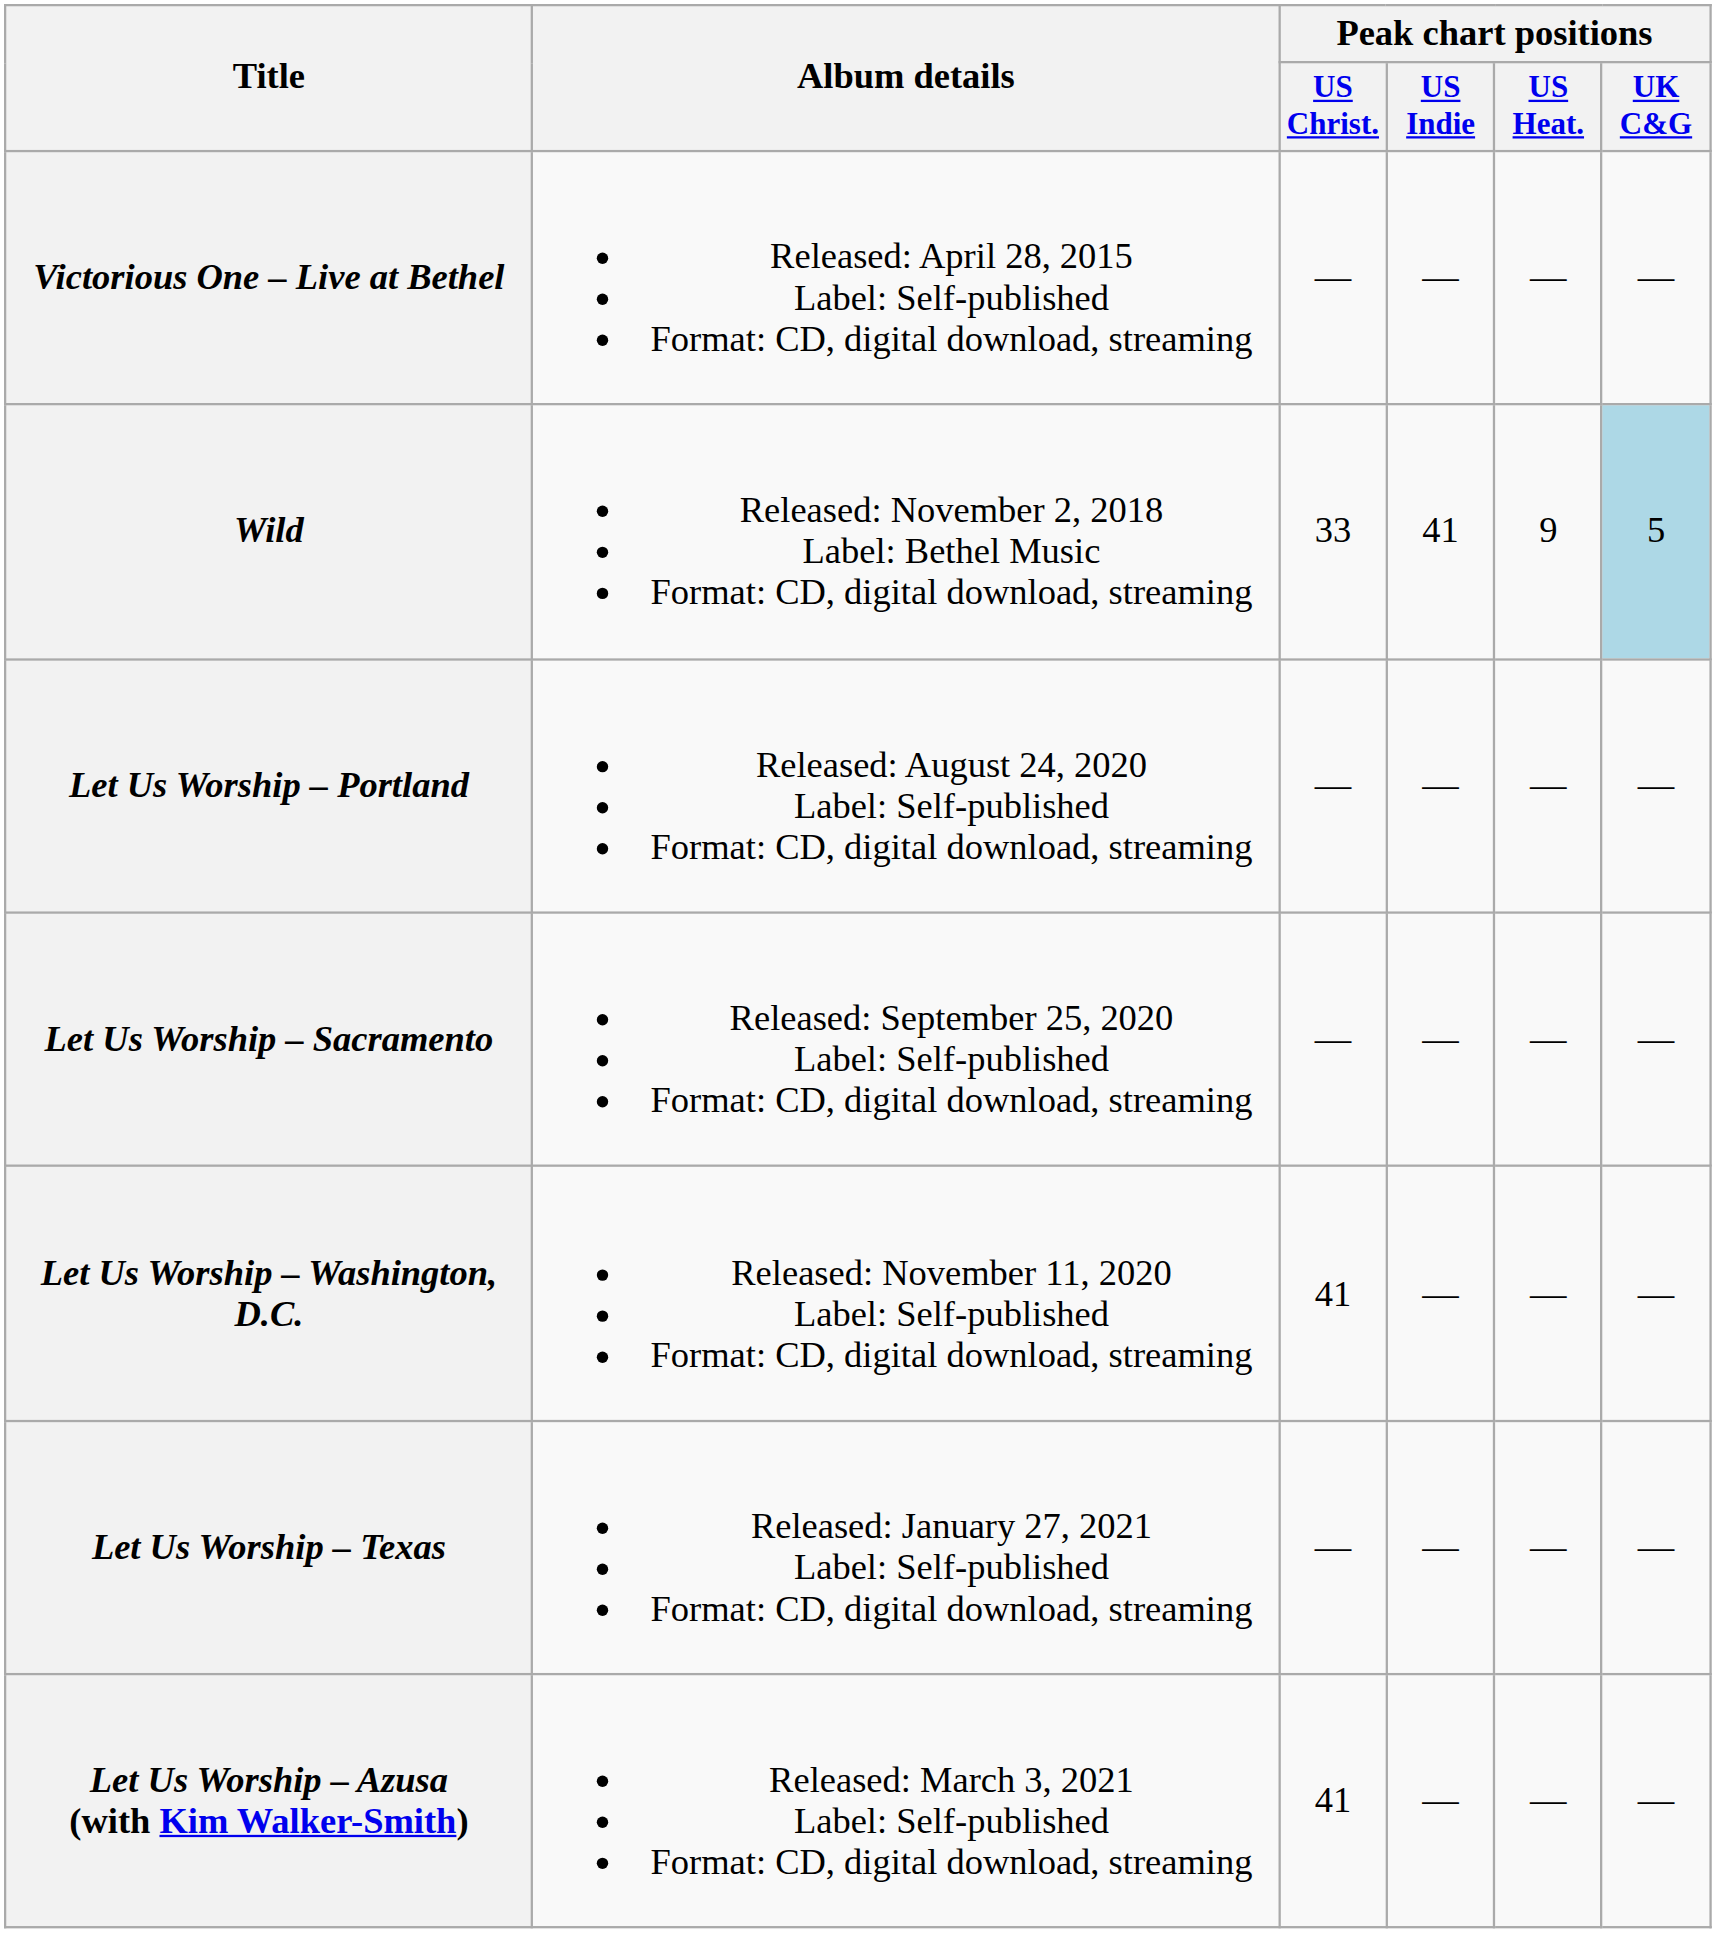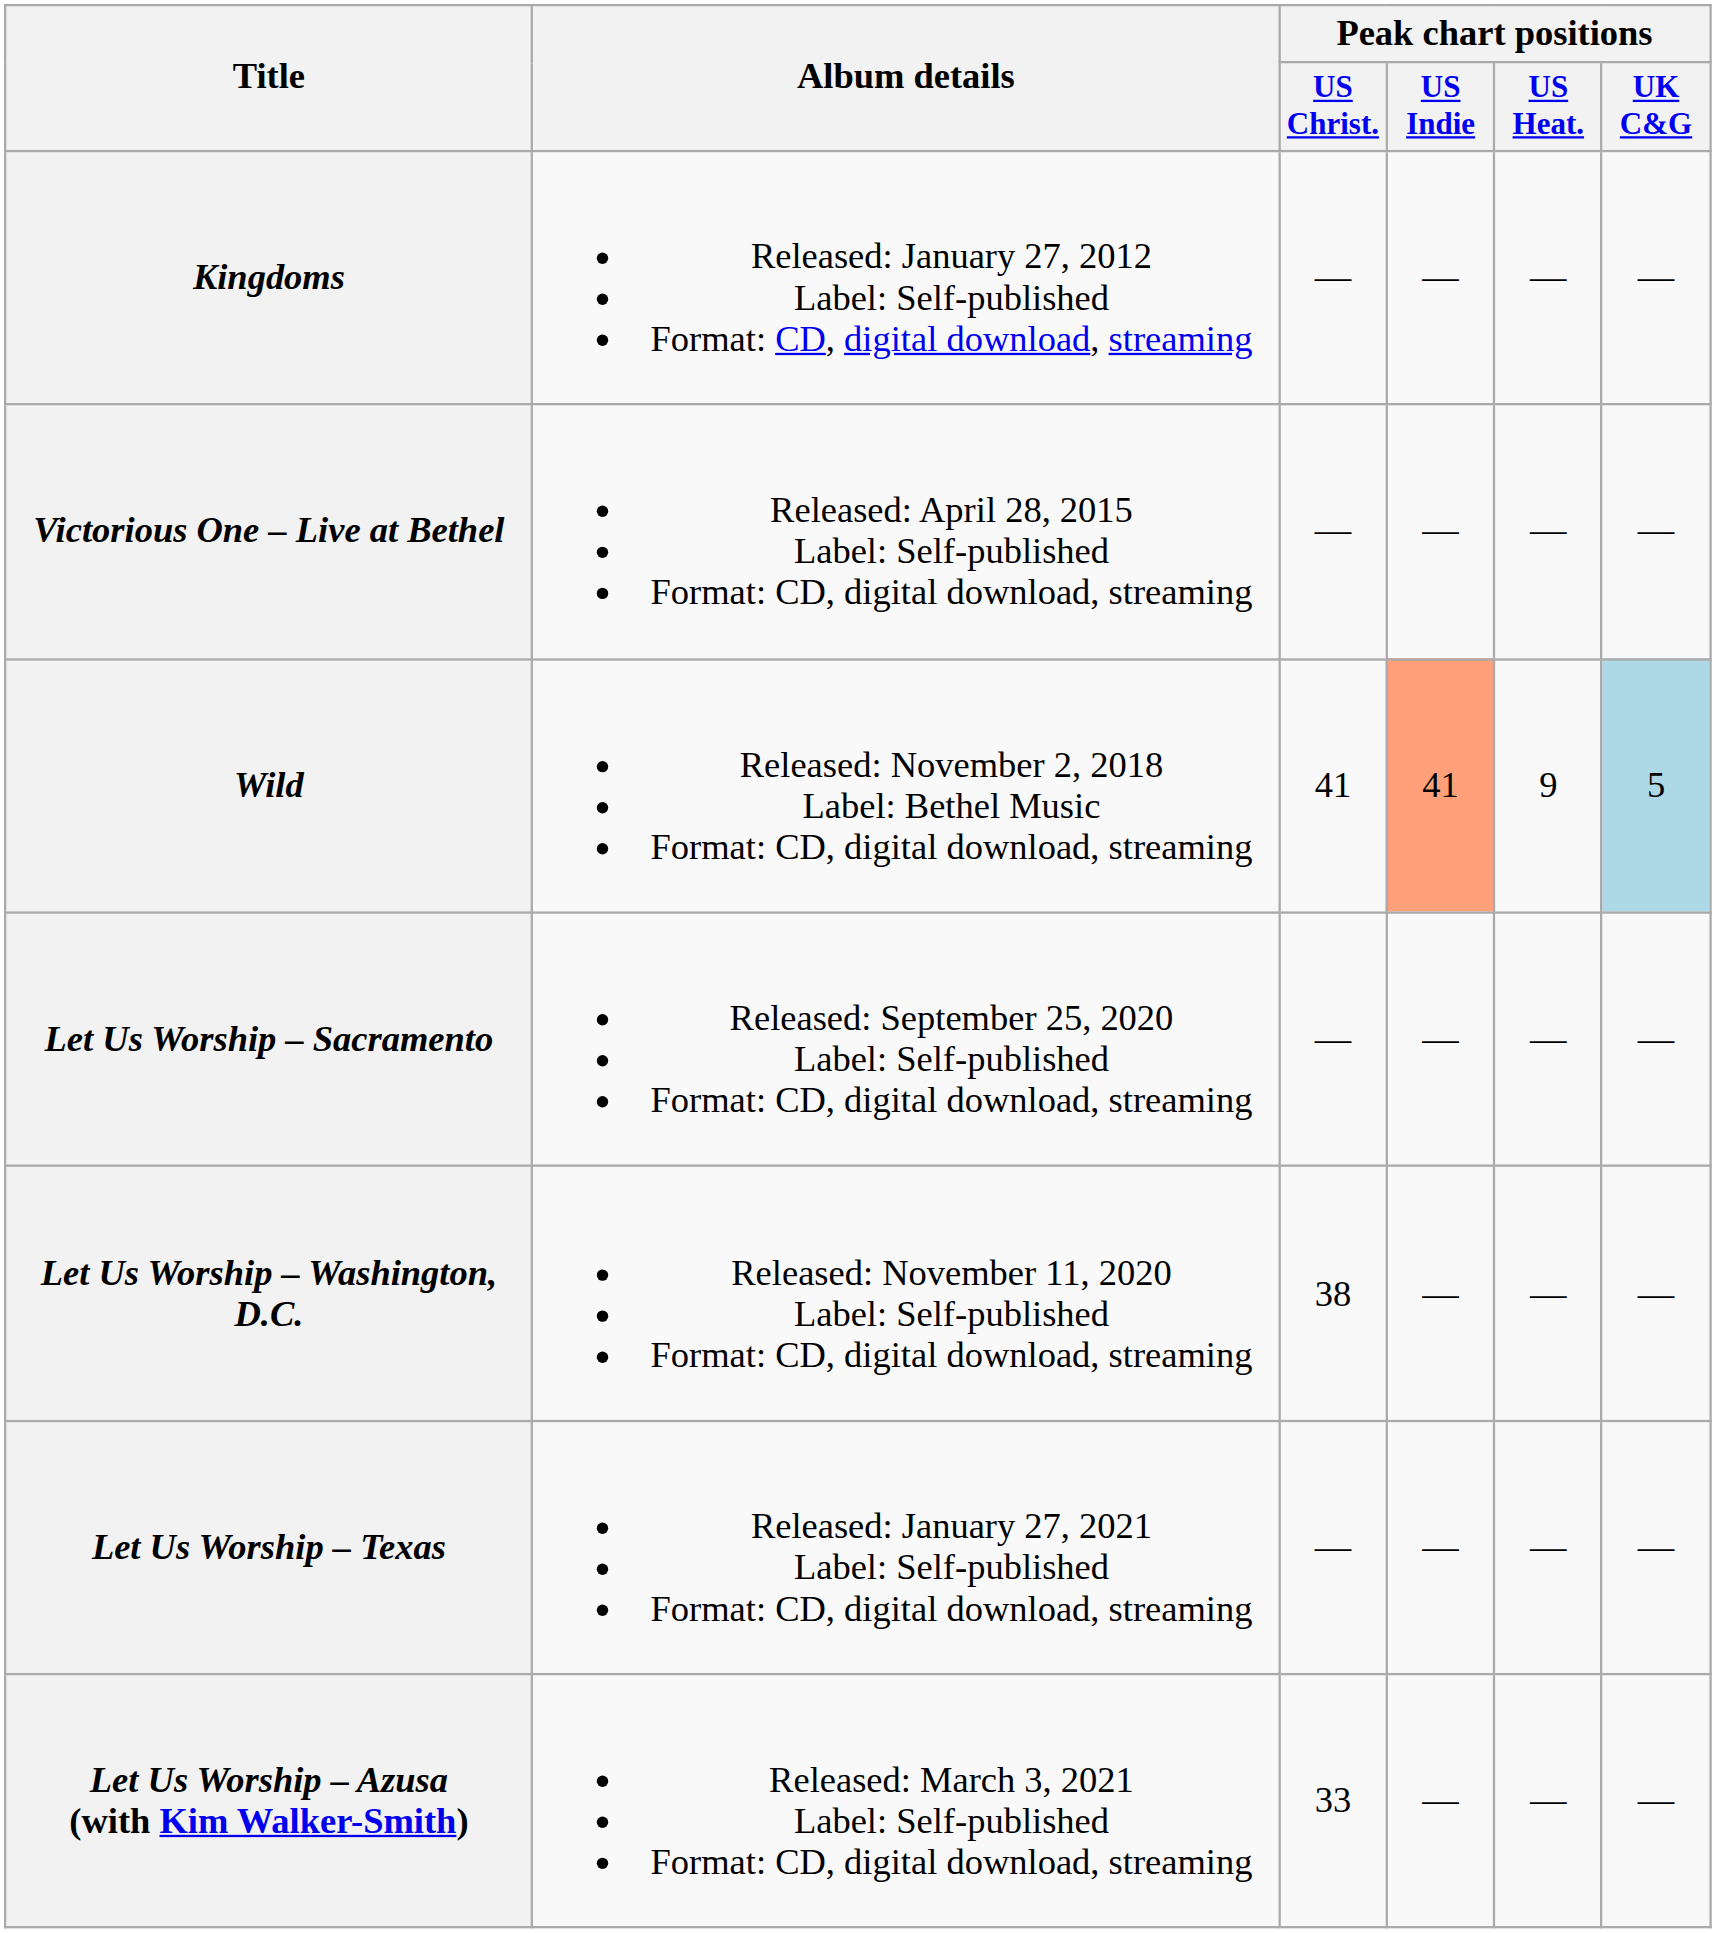+ row: Kingdoms | Released: January 27, 2012 Label: Self-published Format: CD, digital download, streaming | — | — | — | —
Wild | Peak chart positions / US Christ.: 33 -> 41
Wild | Peak chart positions / US Indie: no background -> lightsalmon background
- row: Let Us Worship – Portland | Released: August 24, 2020 Label: Self-published Format: CD, digital download, streaming | — | — | — | —
Let Us Worship – Washington, D.C. | Peak chart positions / US Christ.: 41 -> 38
Let Us Worship – Azusa (with Kim Walker-Smith) | Peak chart positions / US Christ.: 41 -> 33
